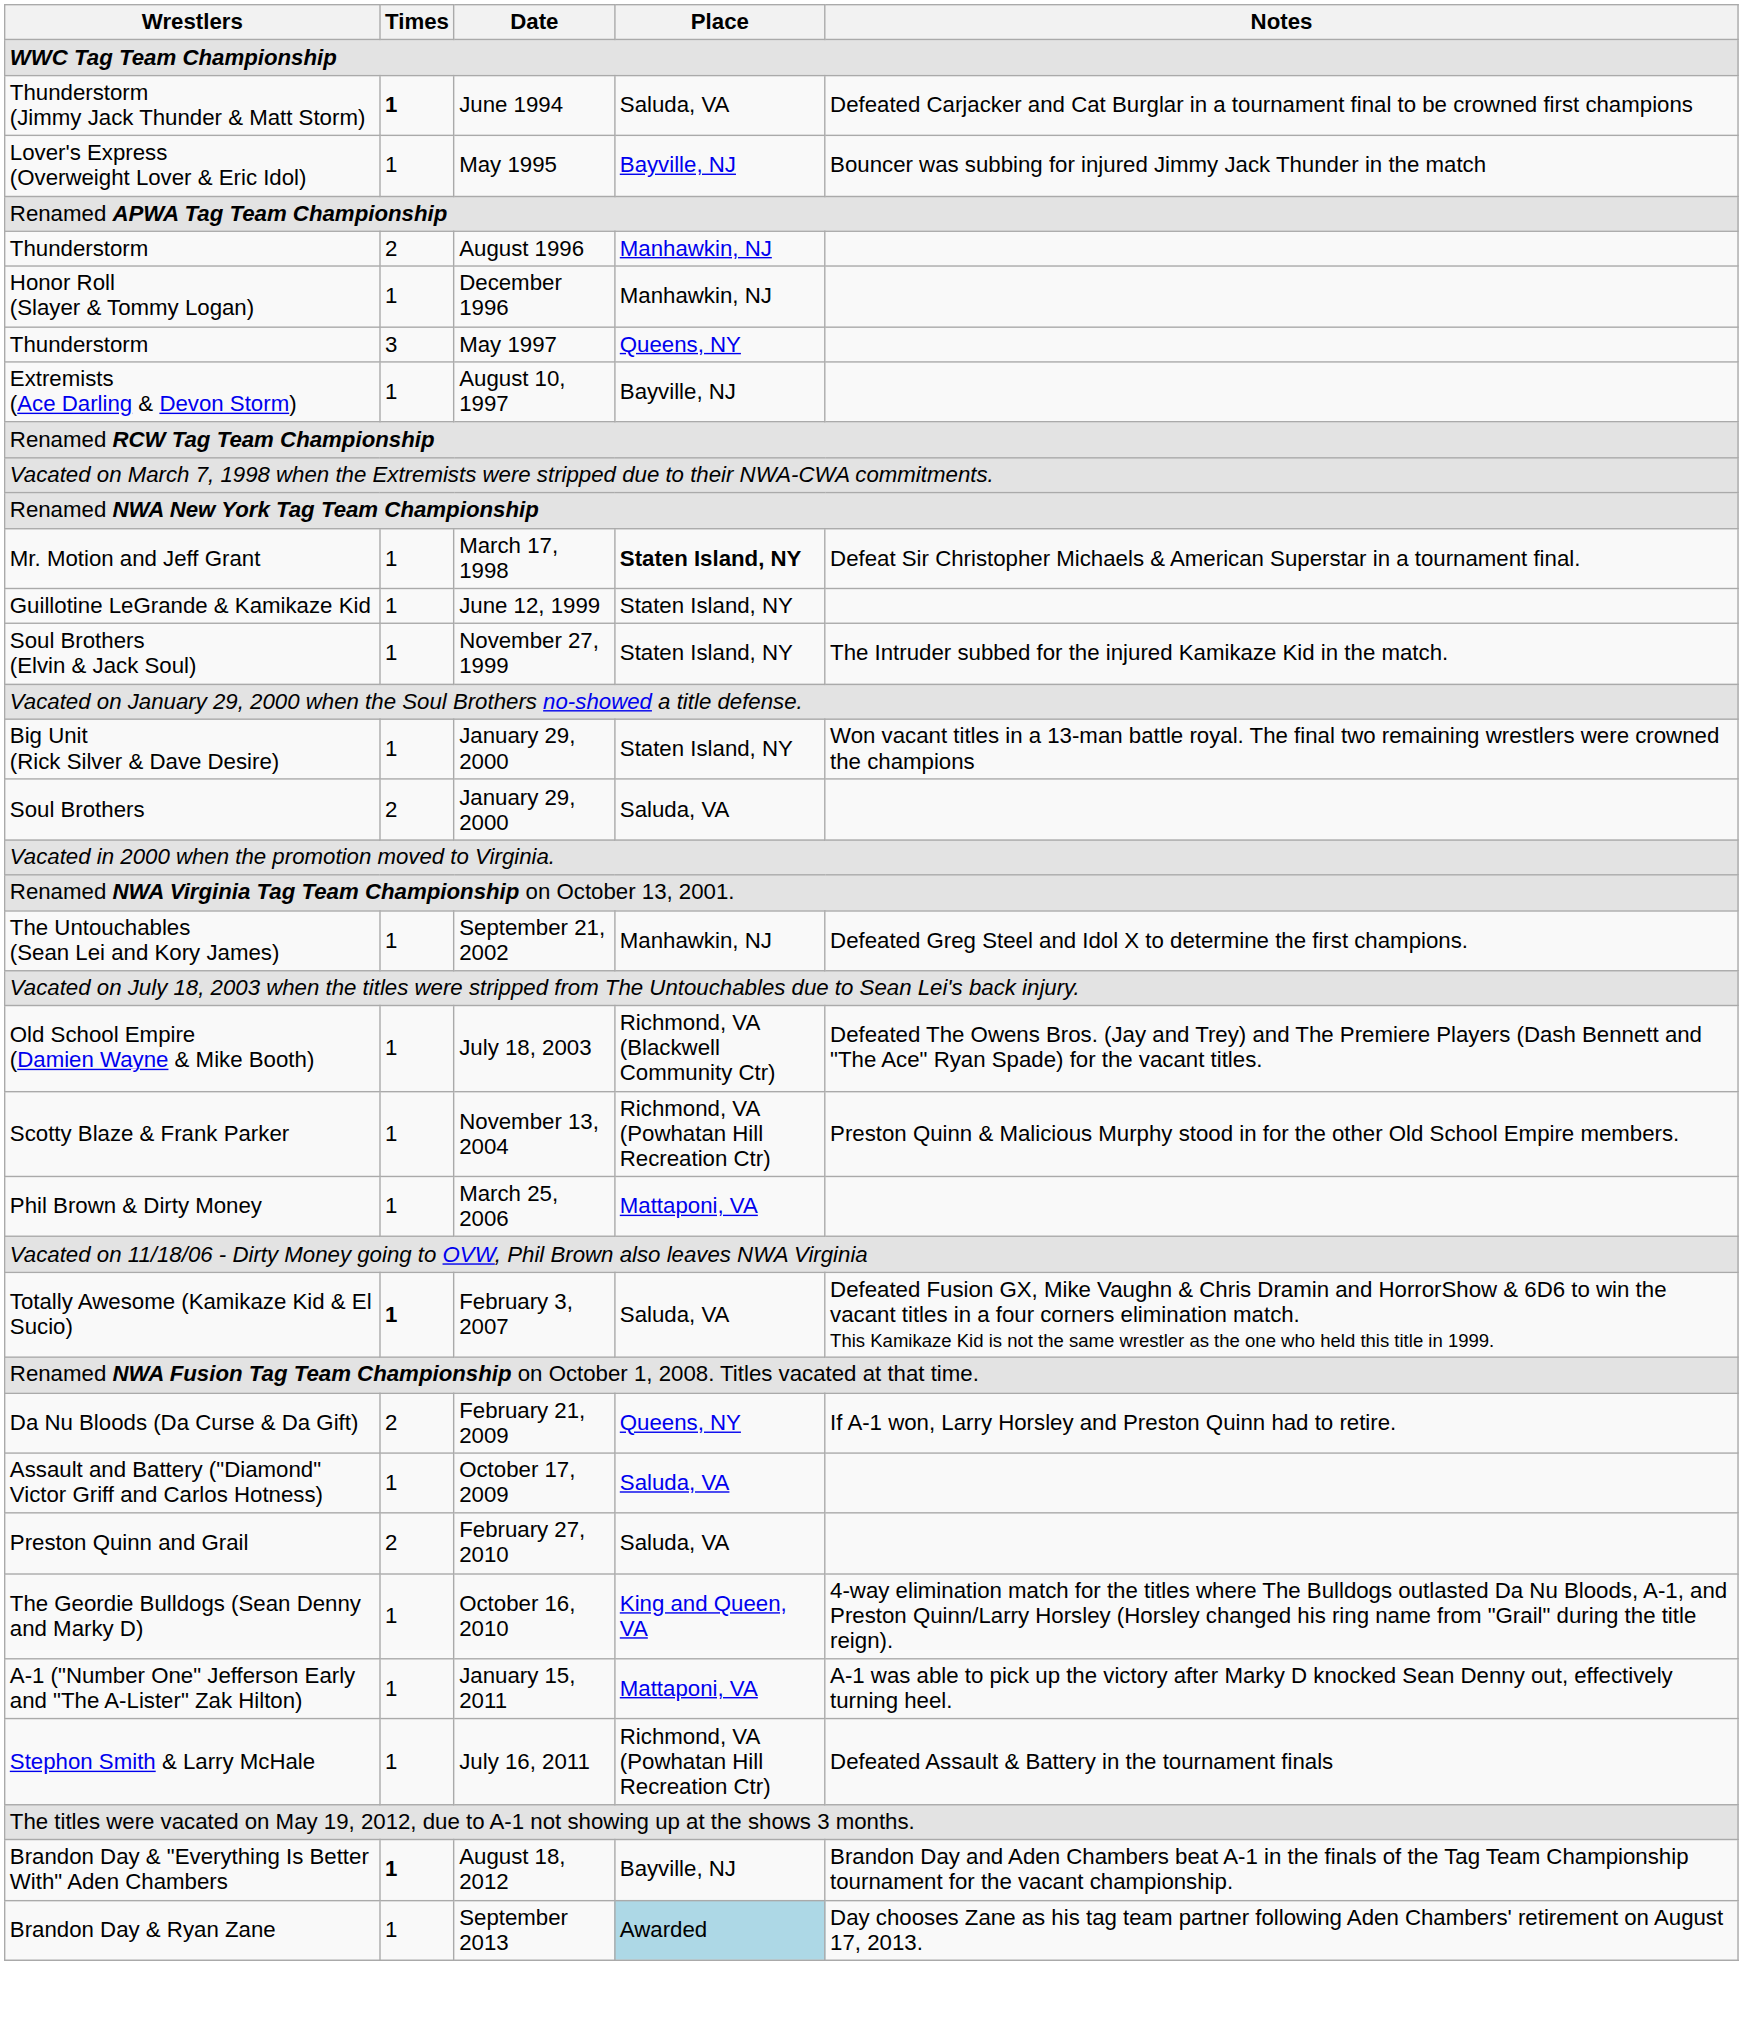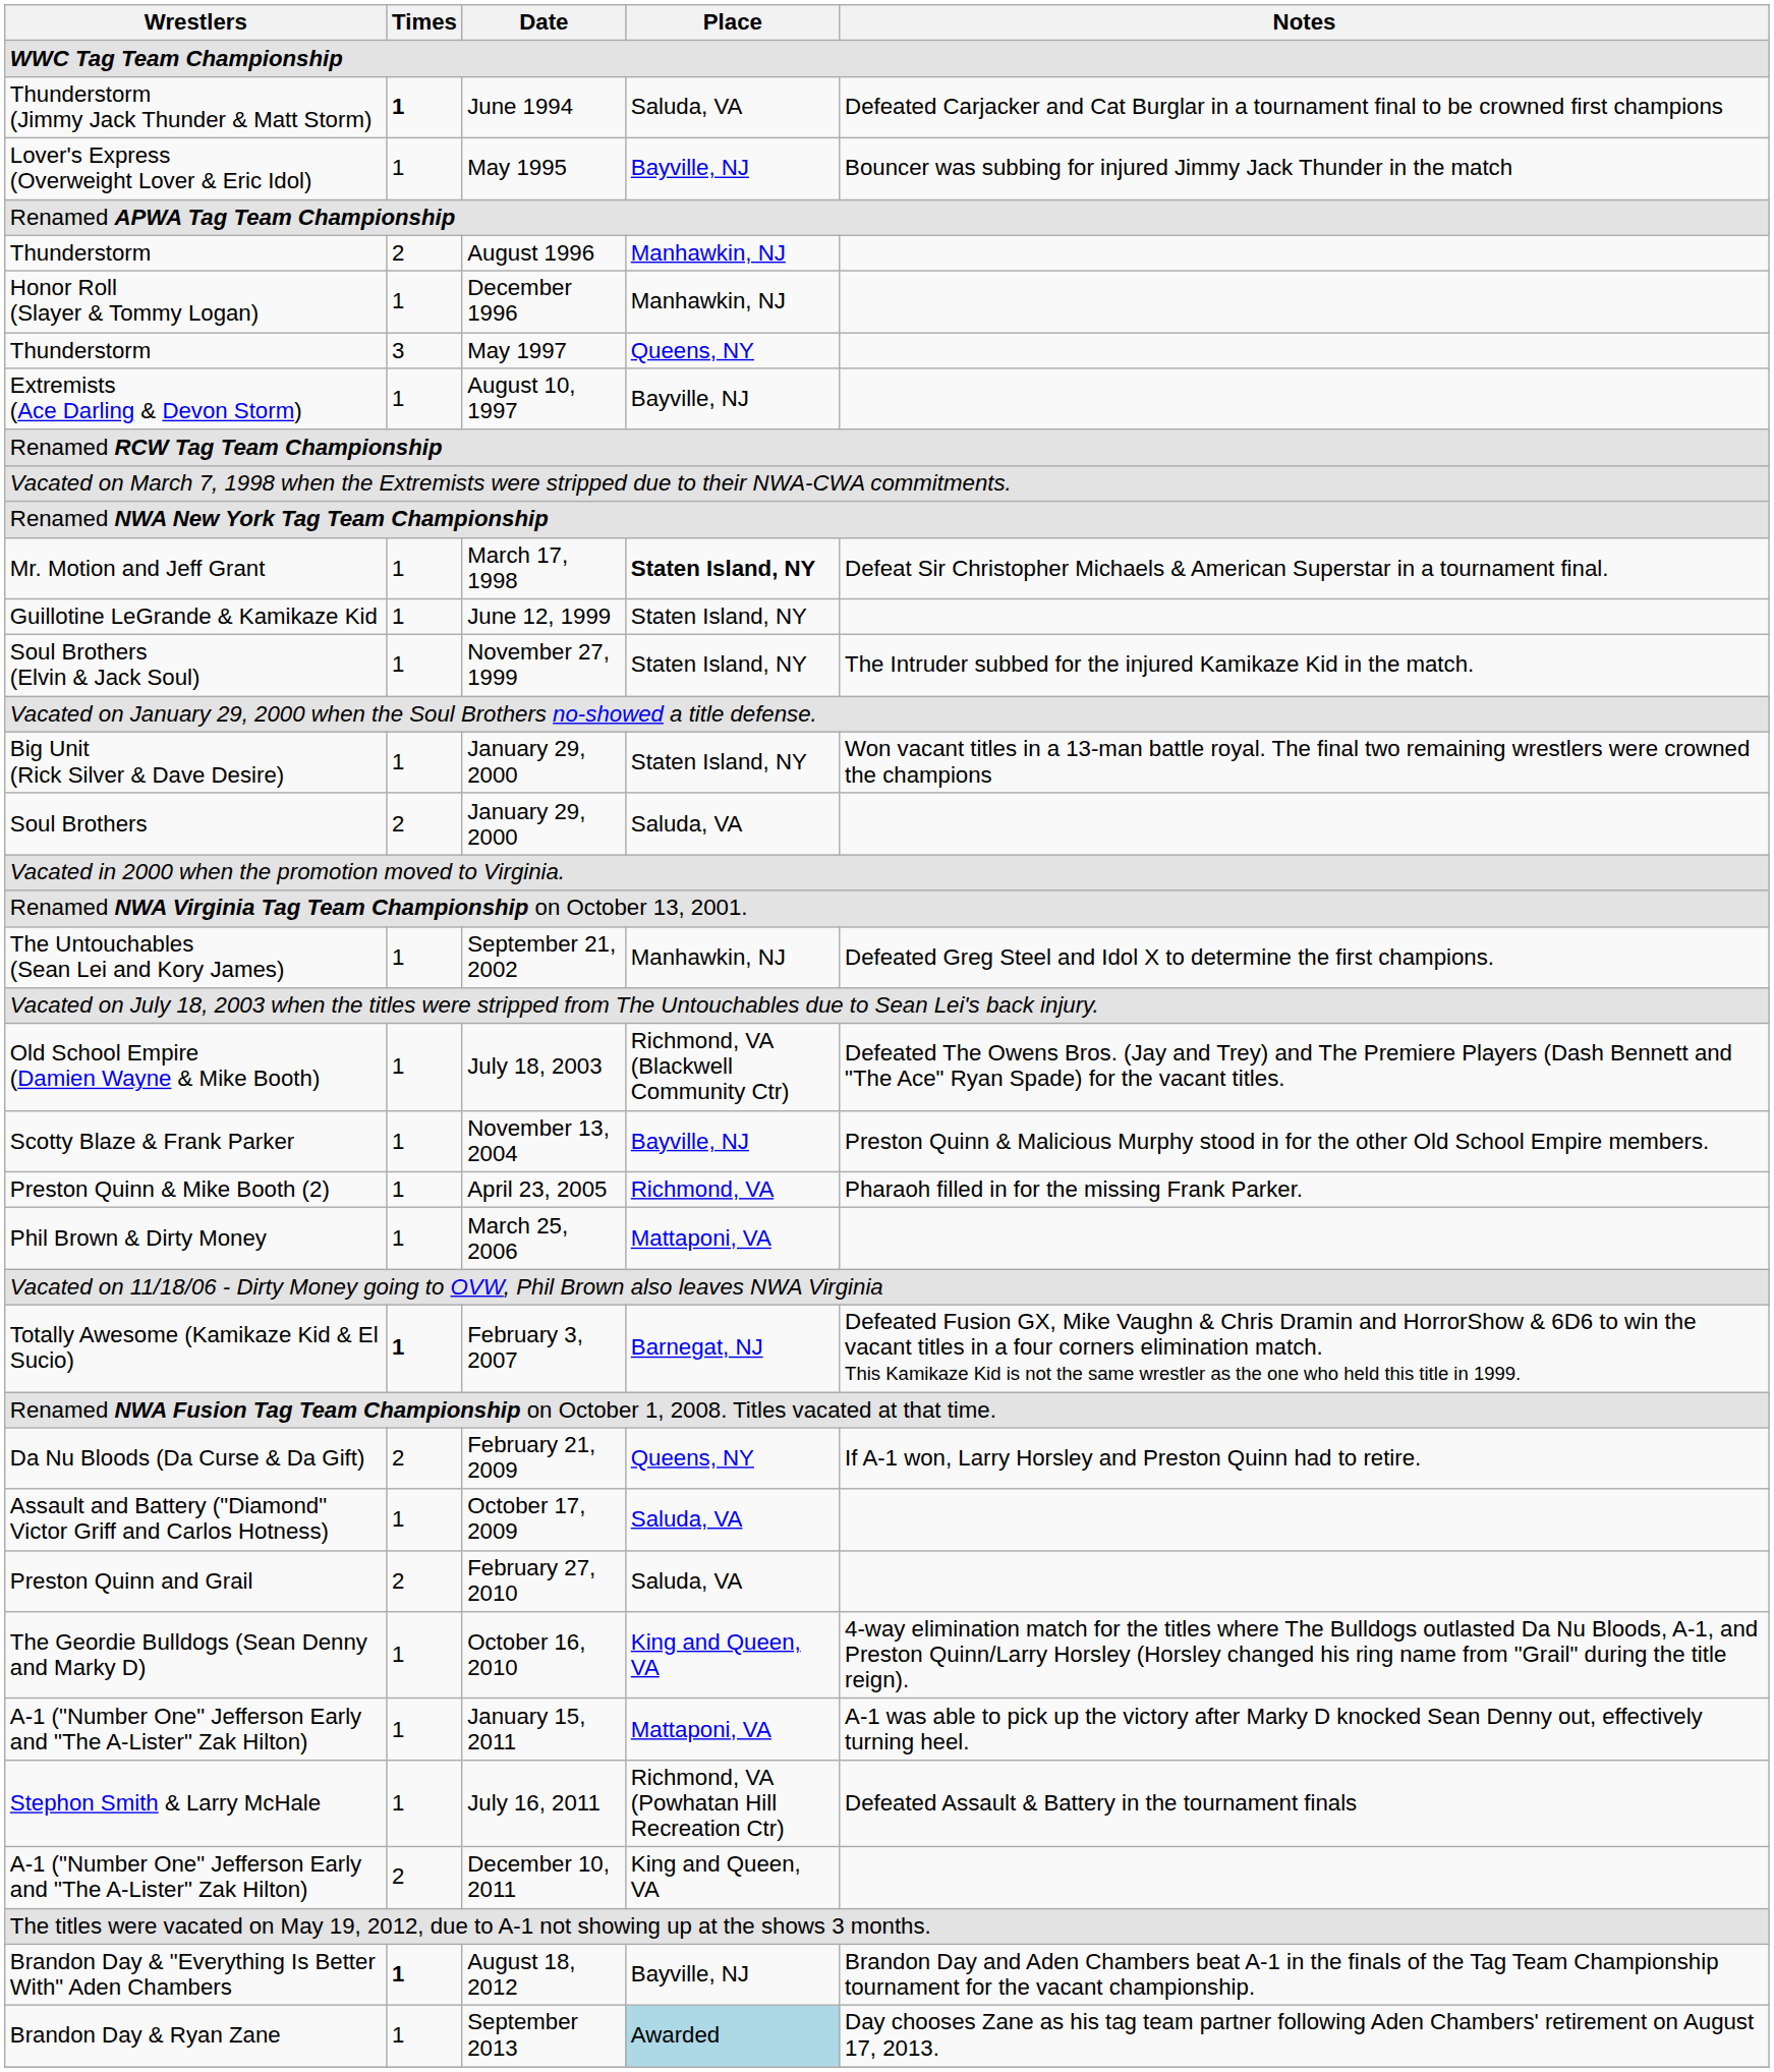November 13, 2004 | Place: Richmond, VA (Powhatan Hill Recreation Ctr) -> Bayville, NJ
+ row: Preston Quinn & Mike Booth (2) | 1 | April 23, 2005 | Richmond, VA | Pharaoh filled in for the missing Frank Parker.
February 3, 2007 | Place: Saluda, VA -> Barnegat, NJ
+ row: A-1 ("Number One" Jefferson Early and "The A-Lister" Zak Hilton) | 2 | December 10, 2011 | King and Queen, VA
